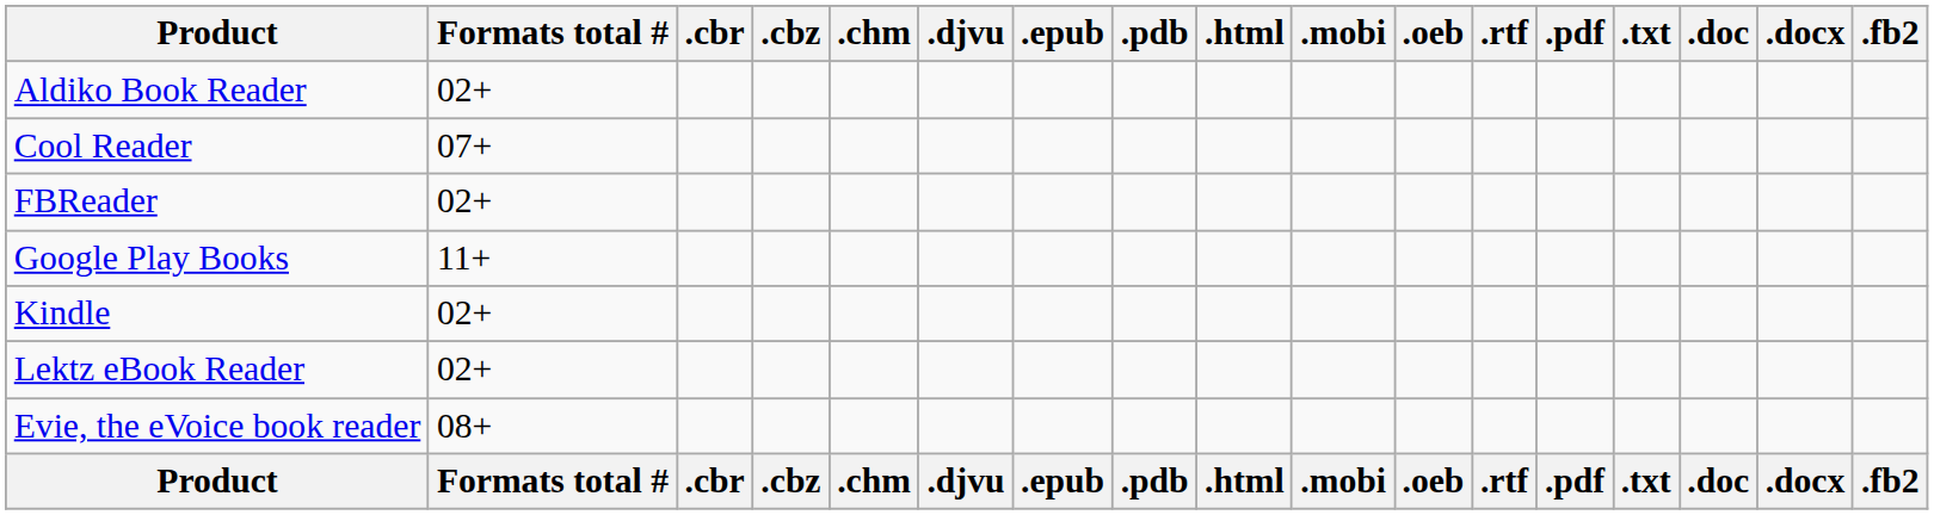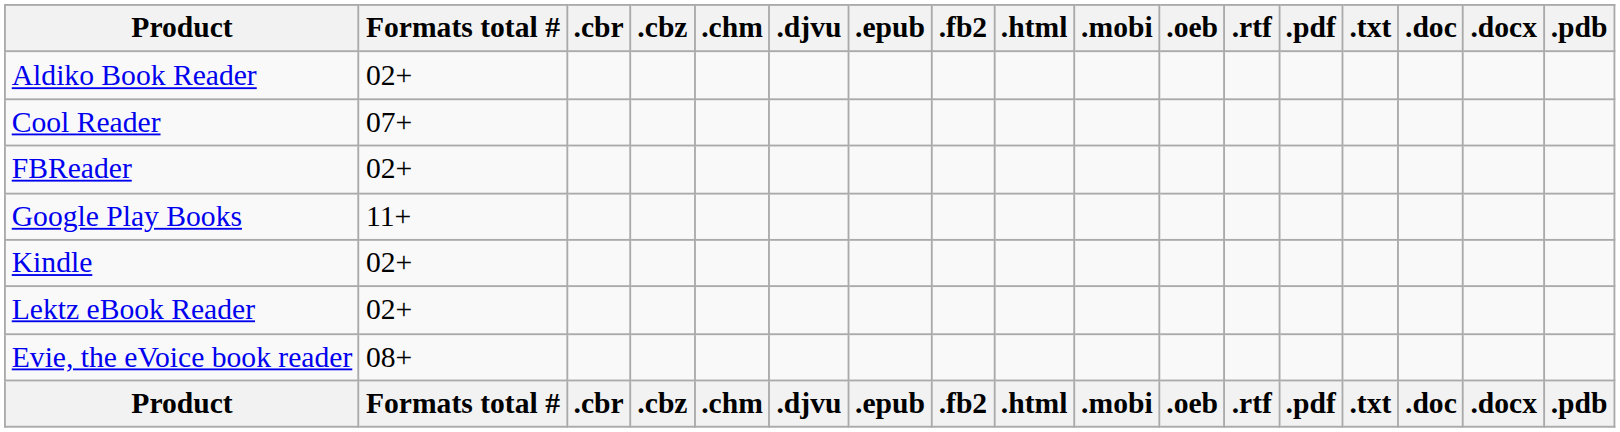columns swapped: .fb2 <-> .pdb
